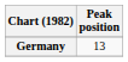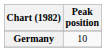Germany | Peak position: 13 -> 10
